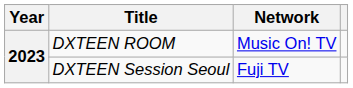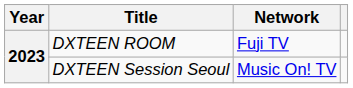DXTEEN ROOM | Network: Music On! TV -> Fuji TV
DXTEEN Session Seoul | Network: Fuji TV -> Music On! TV
